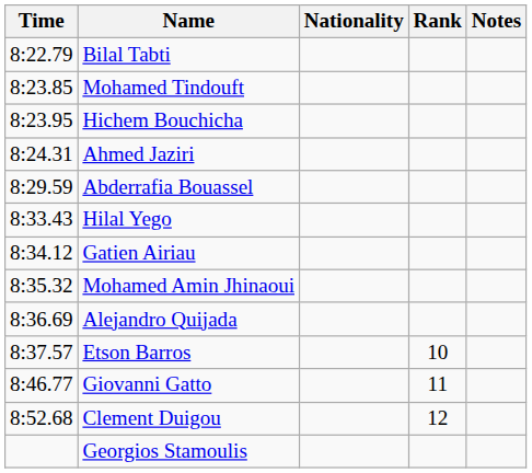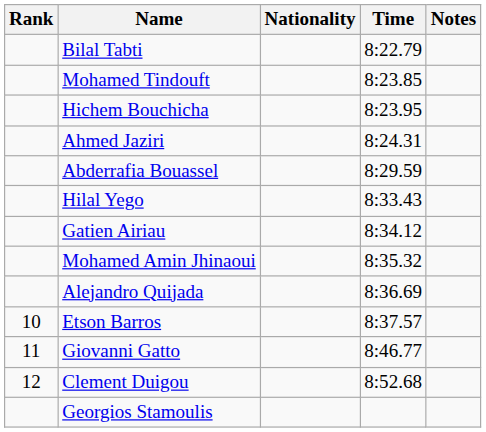columns swapped: Rank <-> Time
